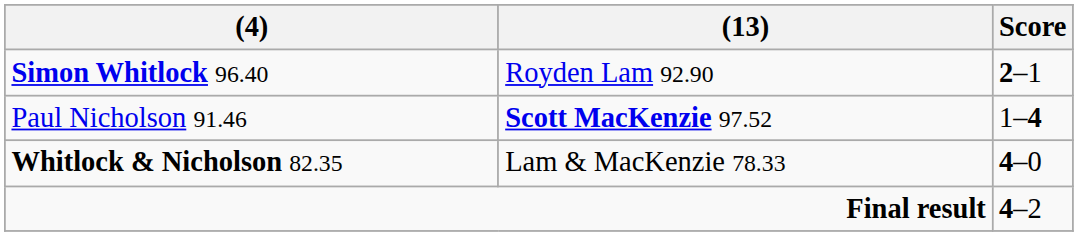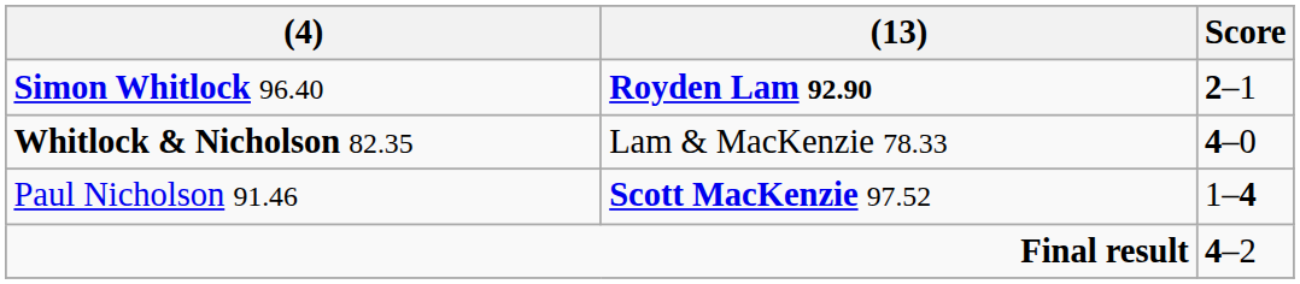Simon Whitlock 96.40 | (13): normal -> bold
rows swapped: Paul Nicholson 91.46 <-> Whitlock & Nicholson 82.35
